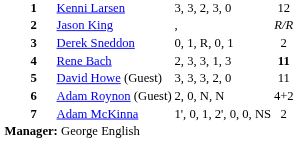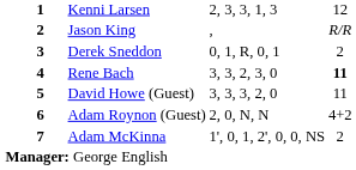Kenni Larsen | column 4: 3, 3, 2, 3, 0 -> 2, 3, 3, 1, 3
Rene Bach | column 4: 2, 3, 3, 1, 3 -> 3, 3, 2, 3, 0
